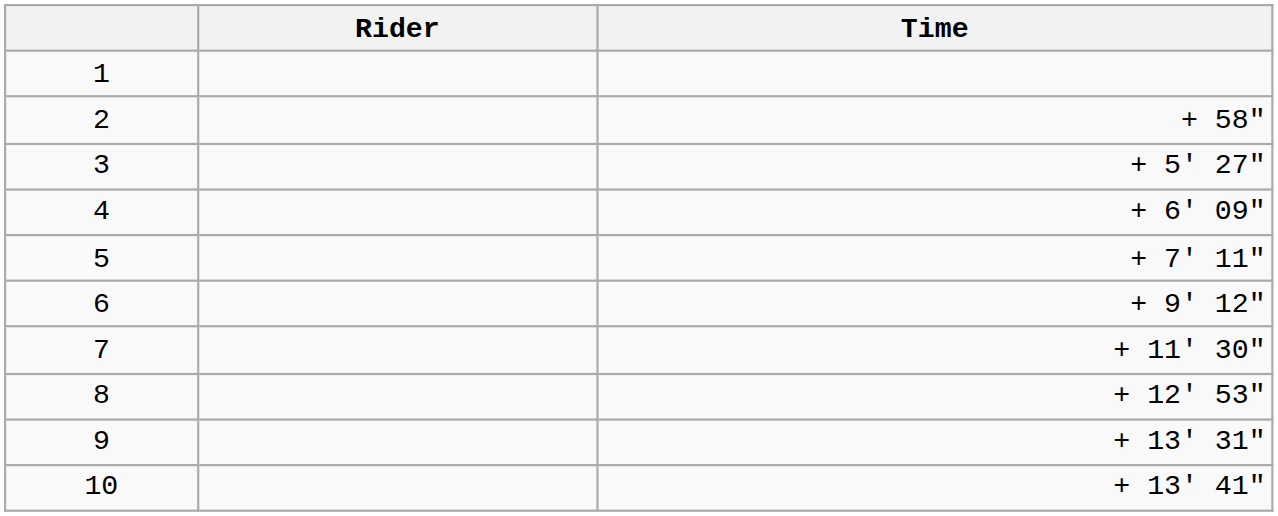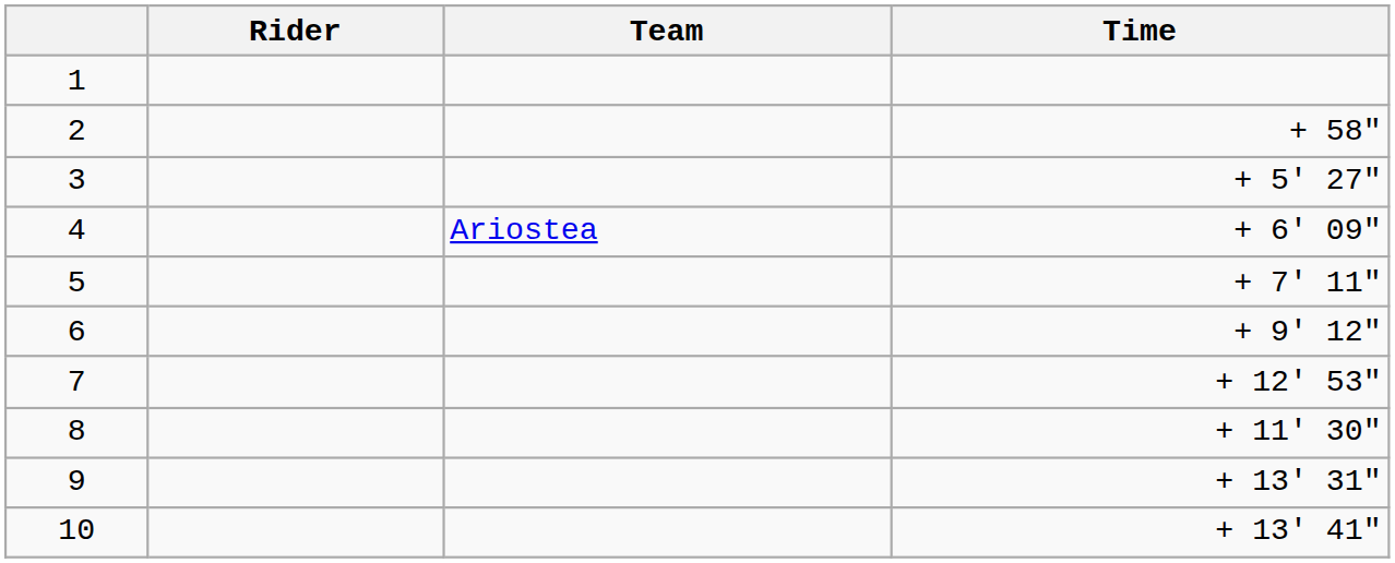+ column: Team | Ariostea
7 | Time: + 11' 30" -> + 12' 53"
8 | Time: + 12' 53" -> + 11' 30"
